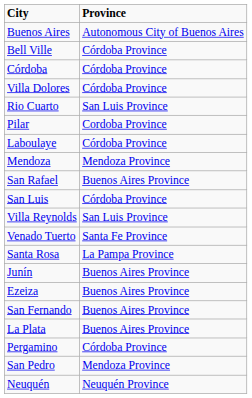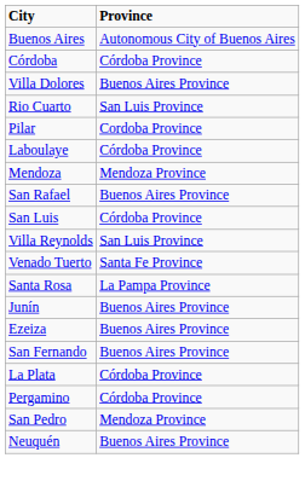- row: Bell Ville | Córdoba Province
Villa Dolores | Province: Córdoba Province -> Buenos Aires Province
La Plata | Province: Buenos Aires Province -> Córdoba Province
Neuquén | Province: Neuquén Province -> Buenos Aires Province
